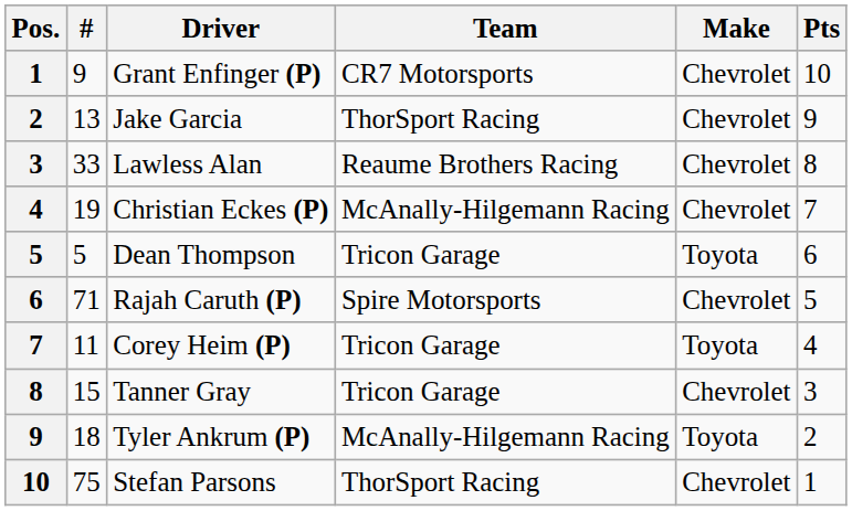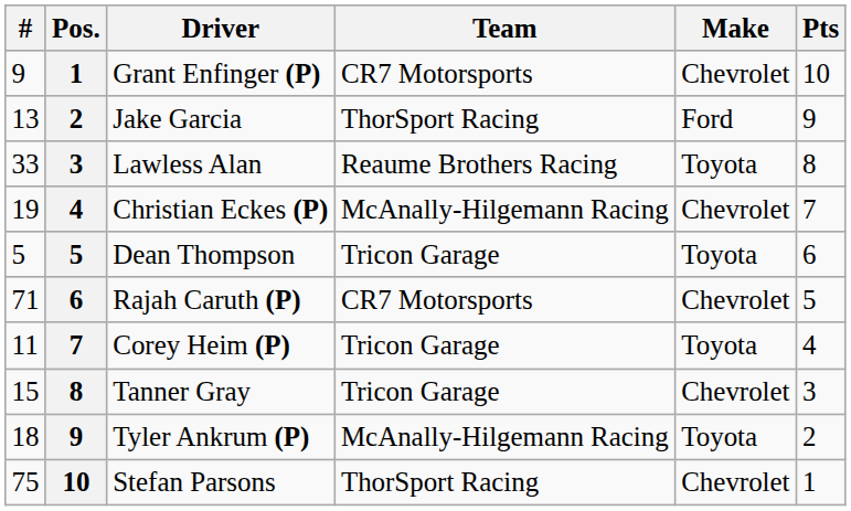columns swapped: Pos. <-> #
Jake Garcia | Make: Chevrolet -> Ford
Lawless Alan | Make: Chevrolet -> Toyota
Rajah Caruth (P) | Team: Spire Motorsports -> CR7 Motorsports
